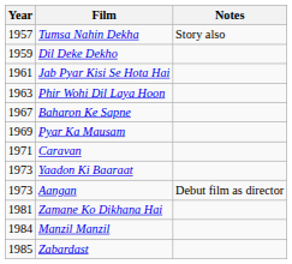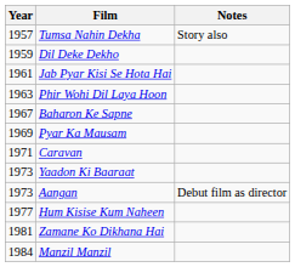+ row: 1977 | Hum Kisise Kum Naheen
- row: 1985 | Zabardast
